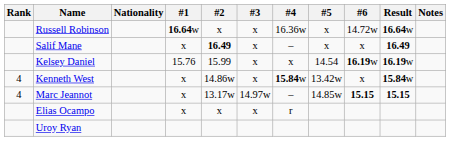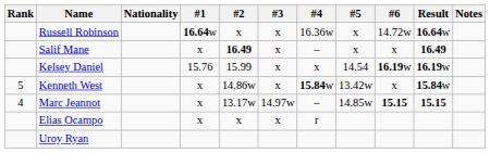Kenneth West | Rank: 4 -> 5
